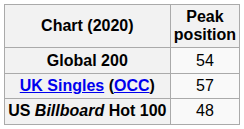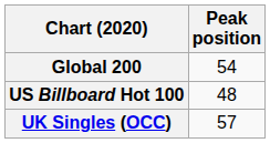rows swapped: UK Singles (OCC) <-> US Billboard Hot 100
